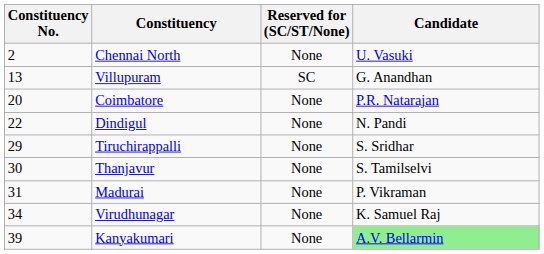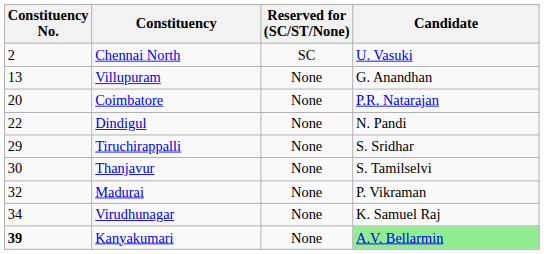Chennai North | Reserved for (SC/ST/None): None -> SC
Villupuram | Reserved for (SC/ST/None): SC -> None
Madurai | Constituency No.: 31 -> 32
Kanyakumari | Constituency No.: normal -> bold
